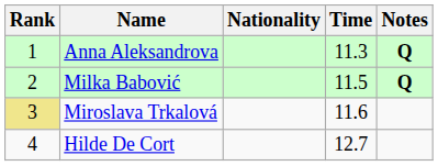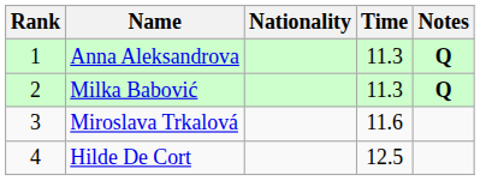Milka Babović | Time: 11.5 -> 11.3
Miroslava Trkalová | Rank: khaki background -> no background
Hilde De Cort | Time: 12.7 -> 12.5
